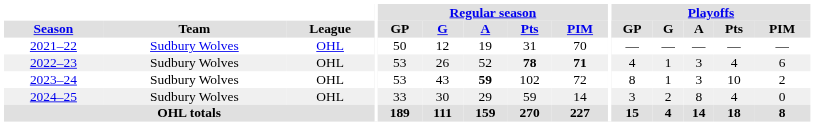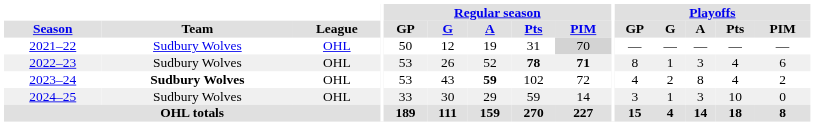2021–22 | Regular season / PIM: no background -> lightgrey background
2022–23 | Playoffs / GP: 4 -> 8
2023–24 | Team: normal -> bold
2023–24 | Playoffs / GP: 8 -> 4
2023–24 | Playoffs / G: 1 -> 2
2023–24 | Playoffs / A: 3 -> 8
2023–24 | Playoffs / Pts: 10 -> 4
2024–25 | Playoffs / G: 2 -> 1
2024–25 | Playoffs / A: 8 -> 3
2024–25 | Playoffs / Pts: 4 -> 10
